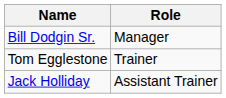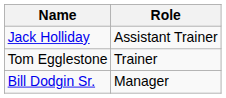rows swapped: Bill Dodgin Sr. <-> Jack Holliday
